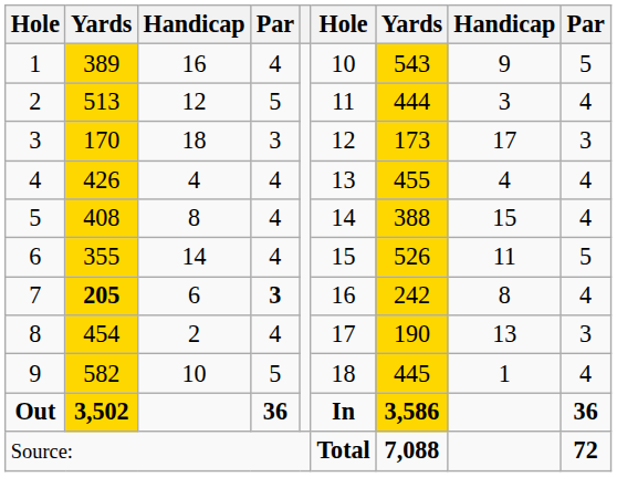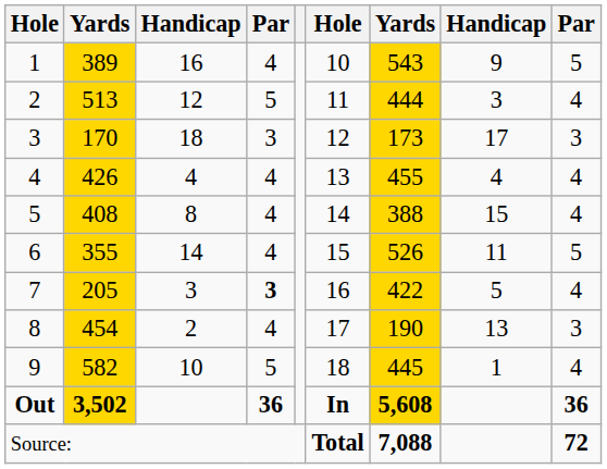7 | column 2: bold -> normal
7 | column 3: 6 -> 3
7 | column 7: 242 -> 422
7 | column 8: 8 -> 5
Out | column 7: 3,586 -> 5,608
